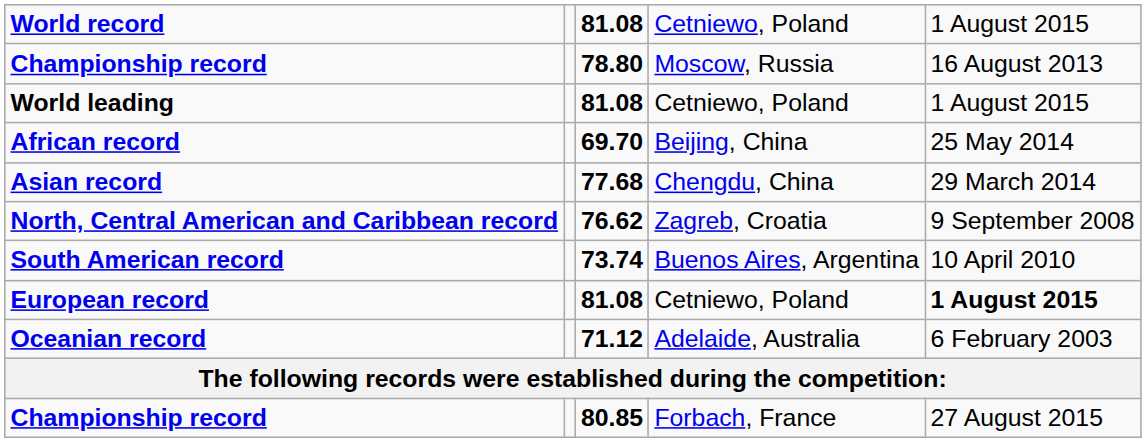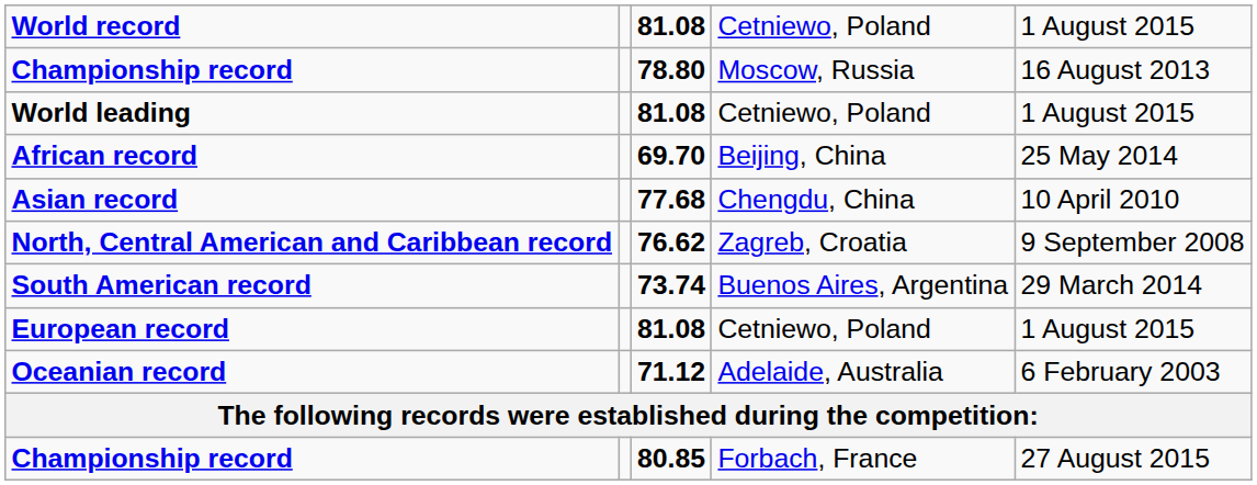Asian record | column 5: 29 March 2014 -> 10 April 2010
South American record | column 5: 10 April 2010 -> 29 March 2014
European record | column 5: bold -> normal
